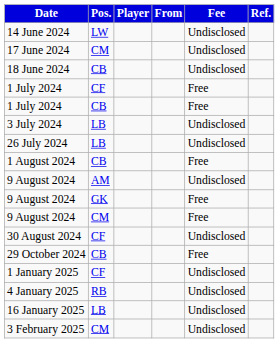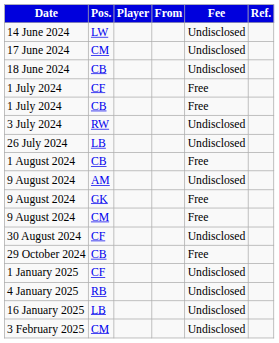- row: 3 July 2024 | LB | Undisclosed
+ row: 3 July 2024 | RW | Undisclosed
